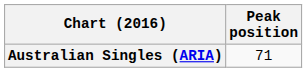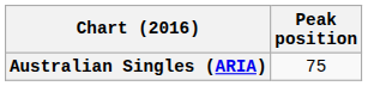Australian Singles (ARIA) | Peak position: 71 -> 75
